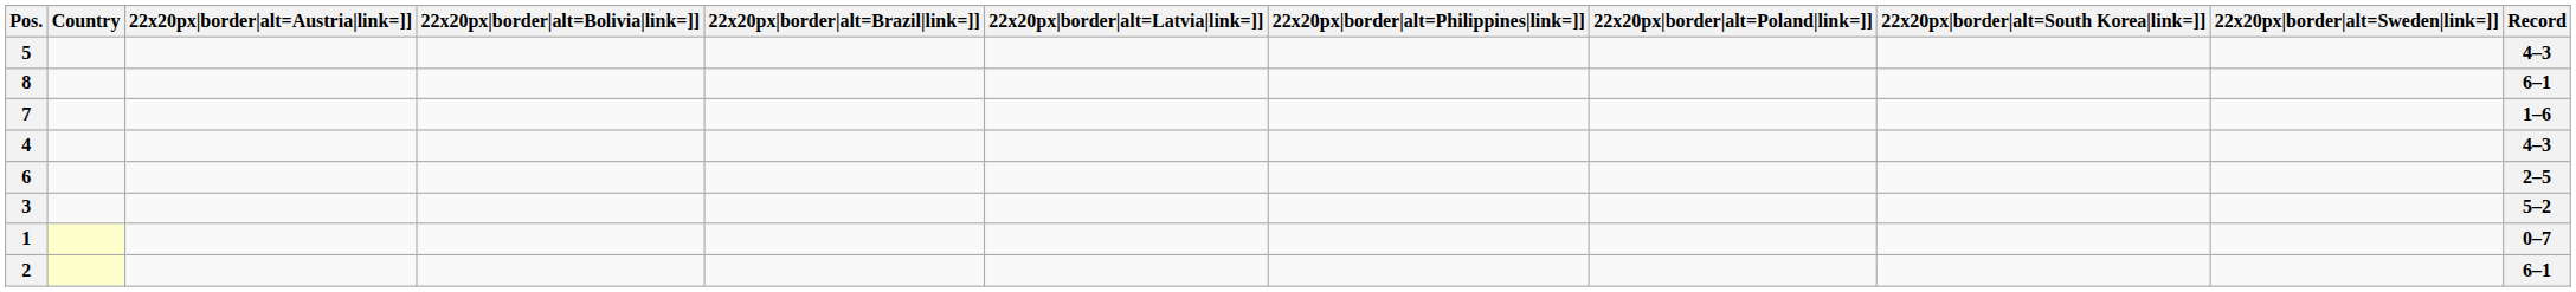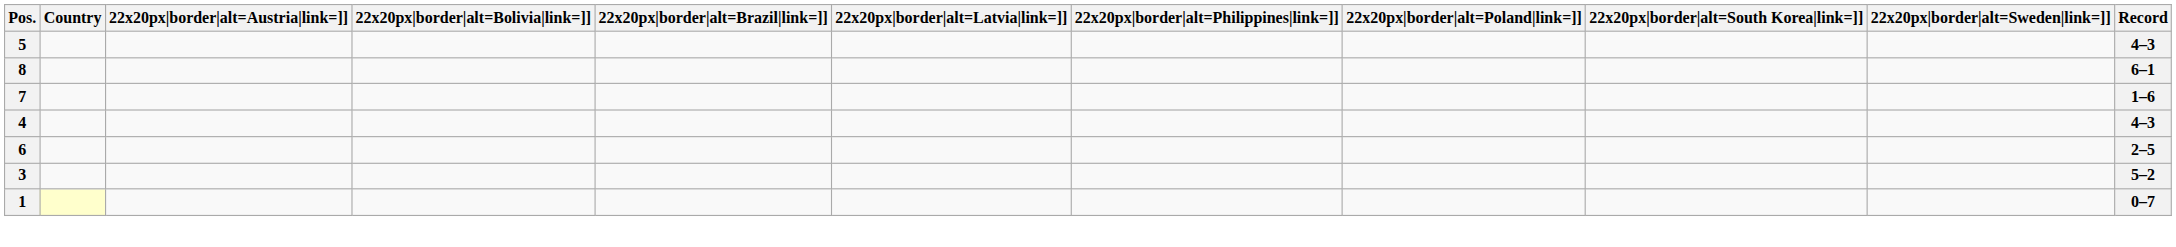- row: 2 | 6–1
